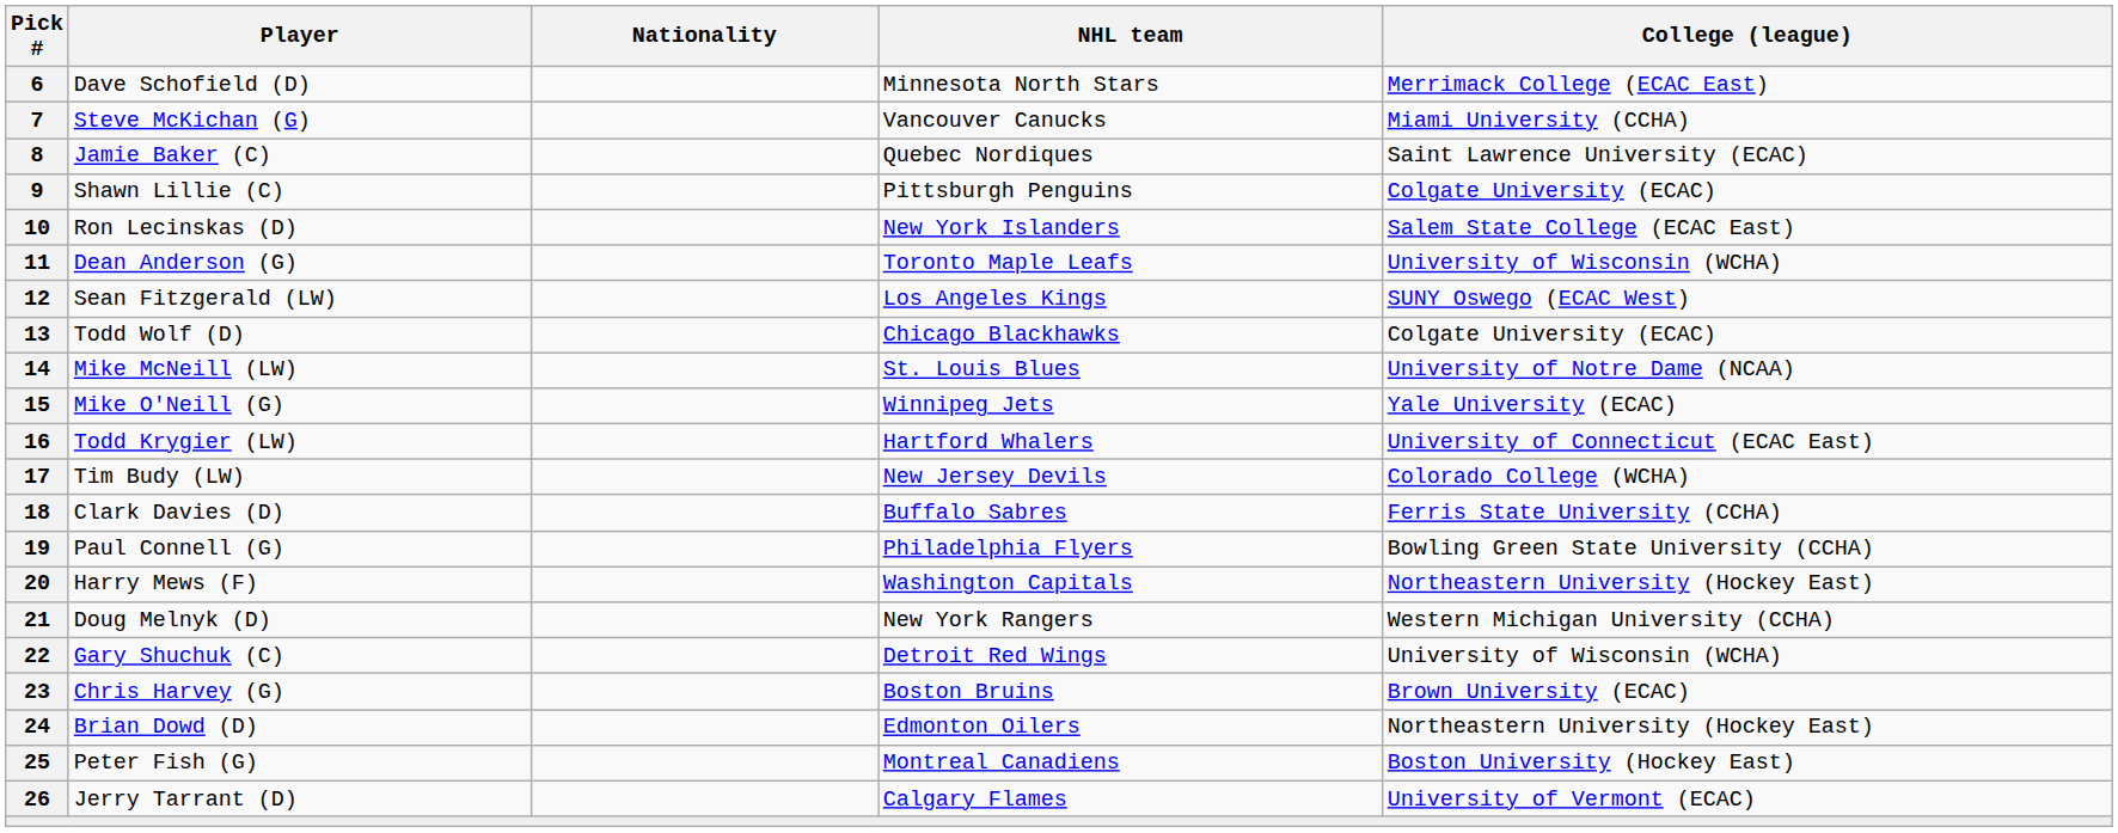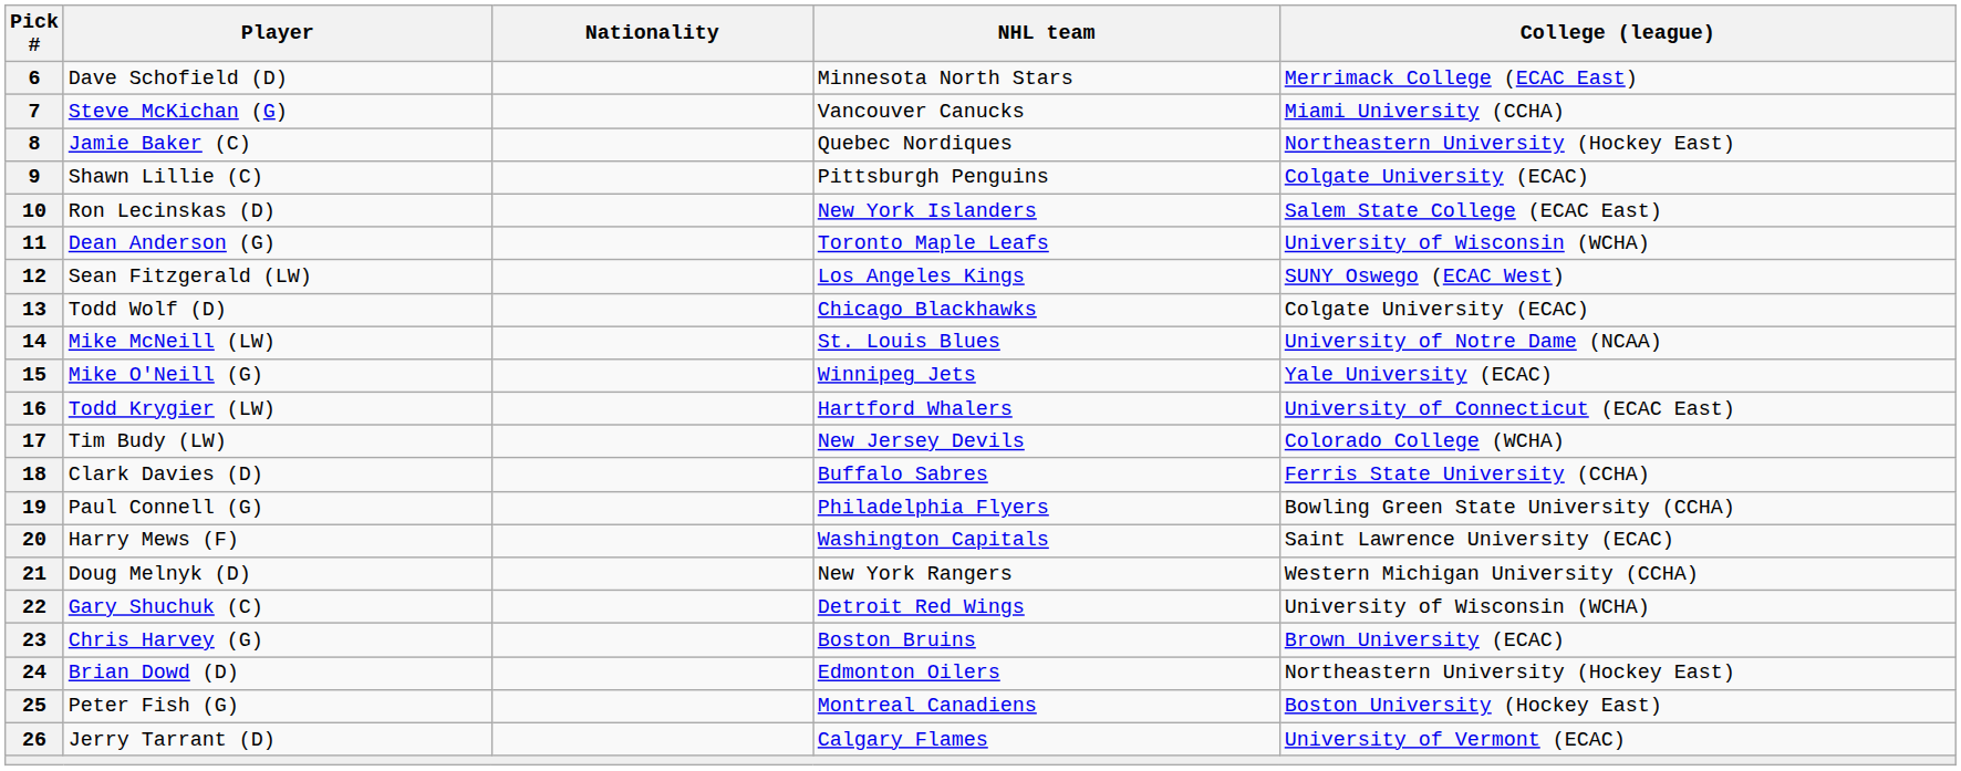8 | College (league): Saint Lawrence University (ECAC) -> Northeastern University (Hockey East)
20 | College (league): Northeastern University (Hockey East) -> Saint Lawrence University (ECAC)
